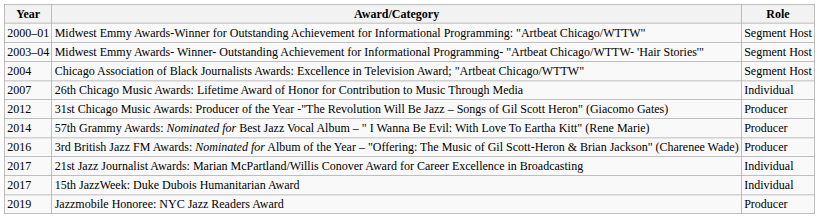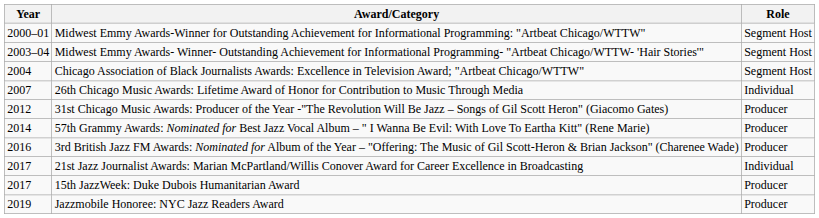15th JazzWeek: Duke Dubois Humanitarian Award | Role: Individual -> Producer
